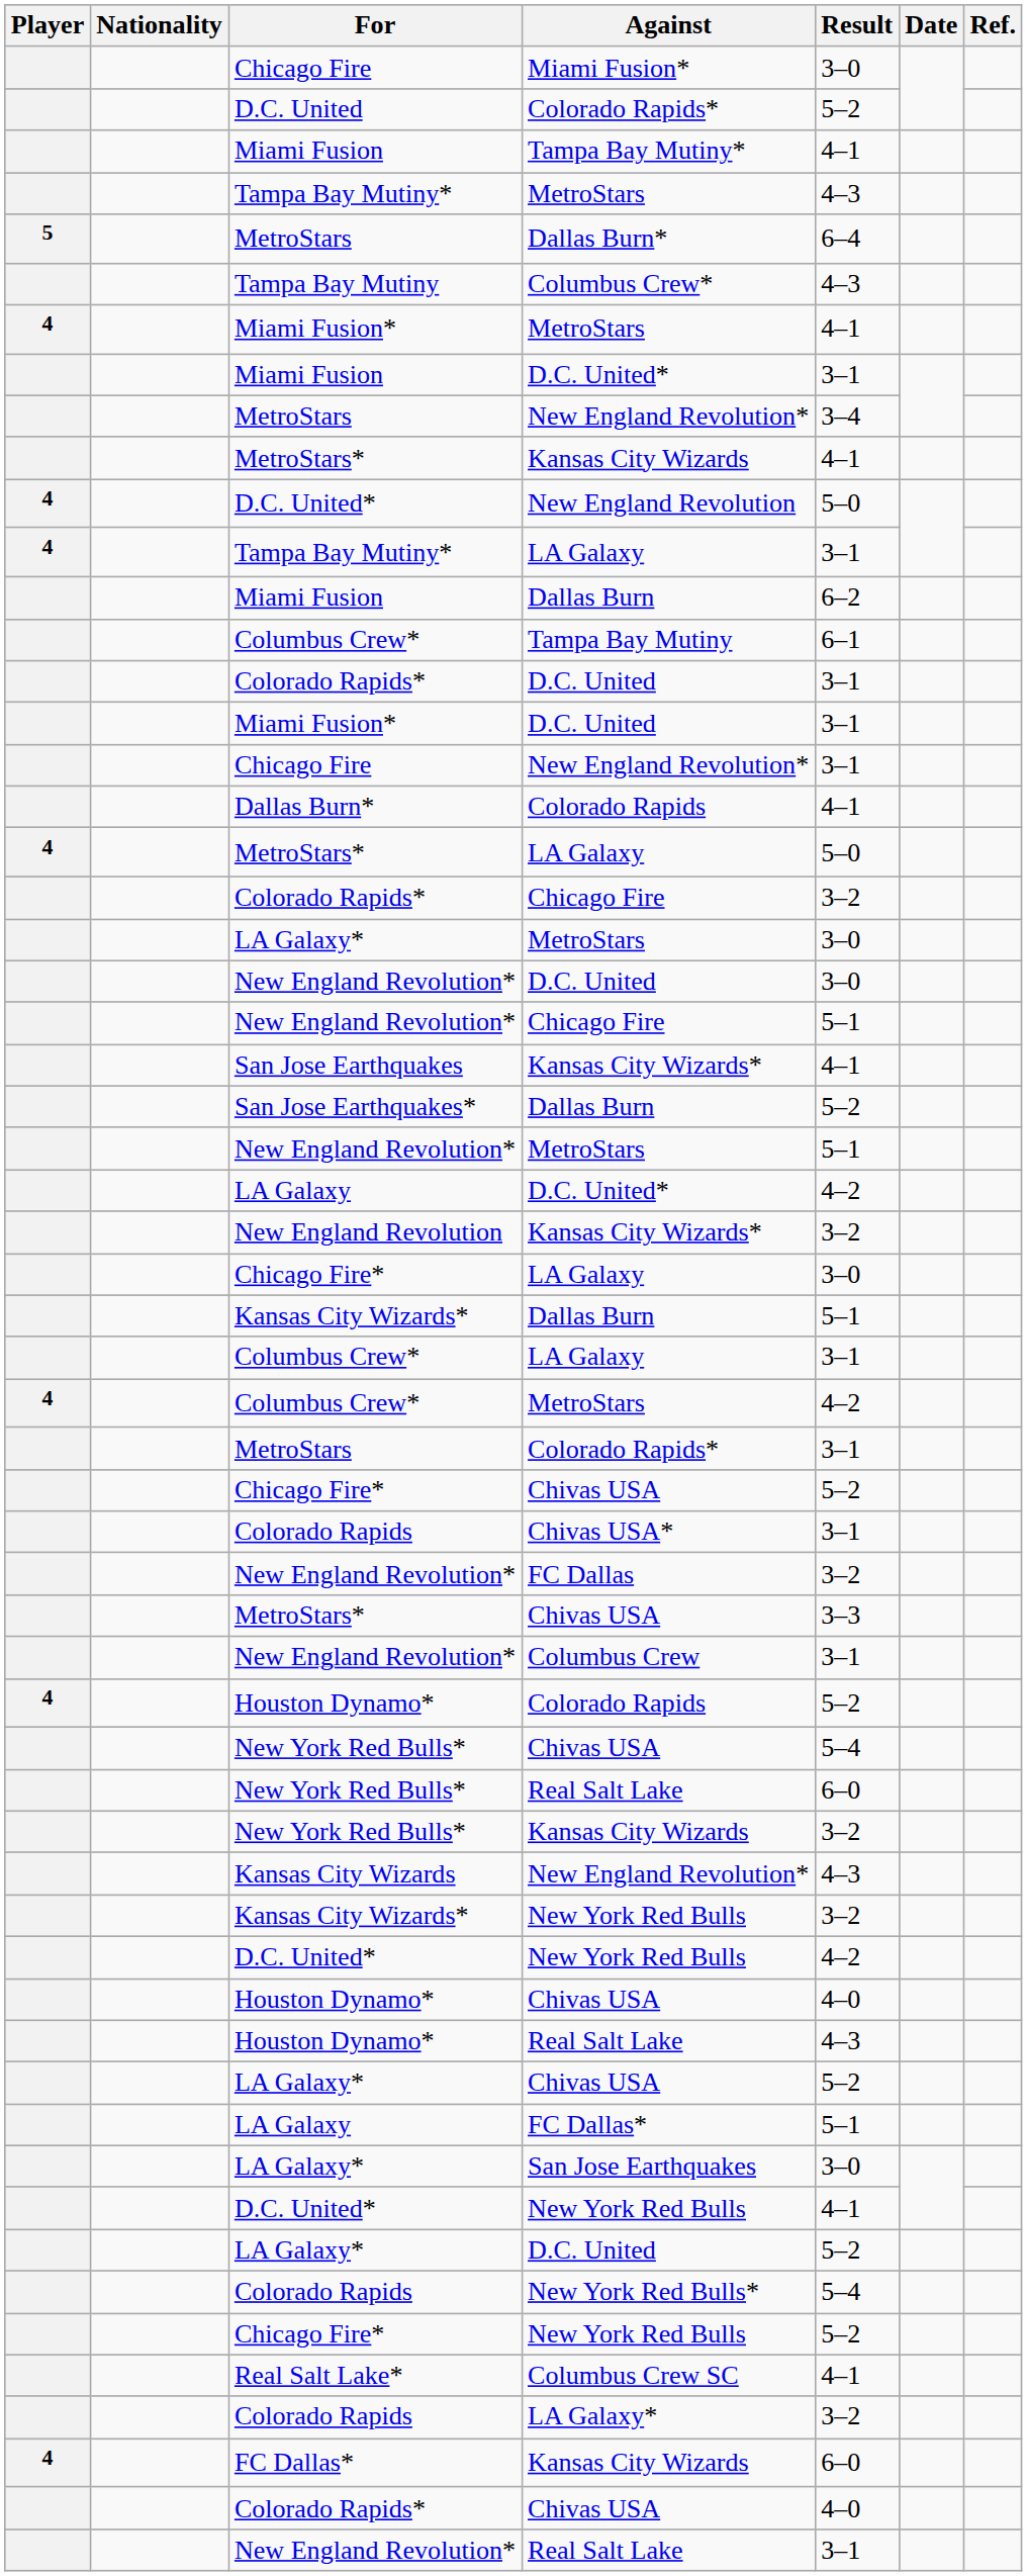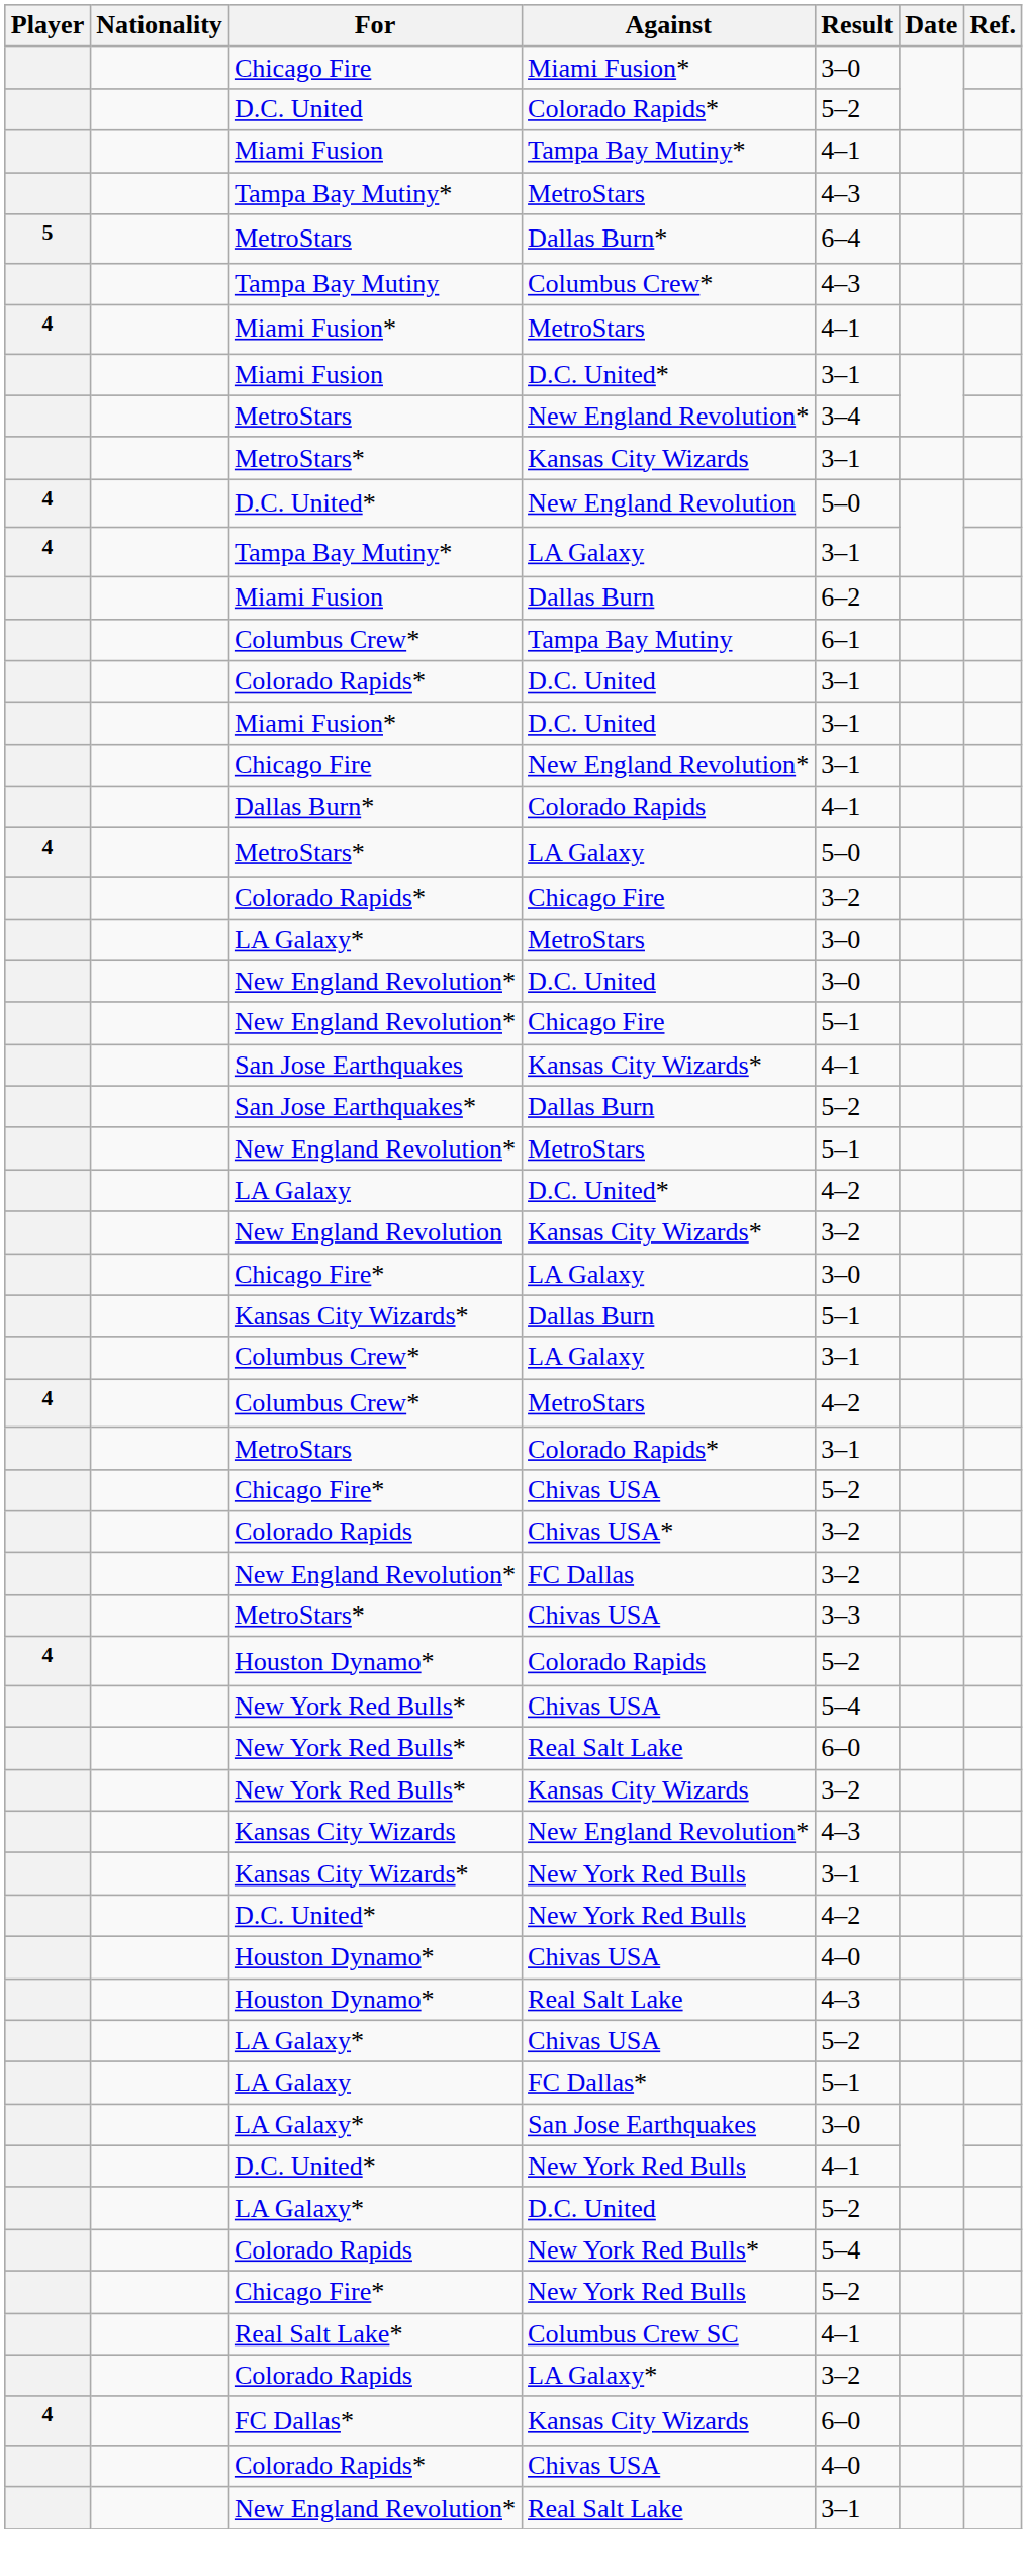MetroStars* / Kansas City Wizards | Result: 4–1 -> 3–1
Chivas USA* | Result: 3–1 -> 3–2
- row: New England Revolution* | Columbus Crew | 3–1
Kansas City Wizards* / New York Red Bulls | Result: 3–2 -> 3–1
